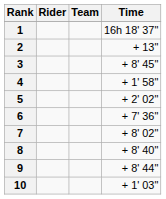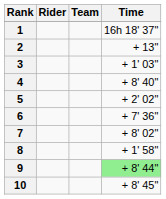3 | Time: + 8' 45" -> + 1' 03"
4 | Time: + 1' 58" -> + 8' 40"
8 | Time: + 8' 40" -> + 1' 58"
9 | Time: no background -> lightgreen background
10 | Time: + 1' 03" -> + 8' 45"
